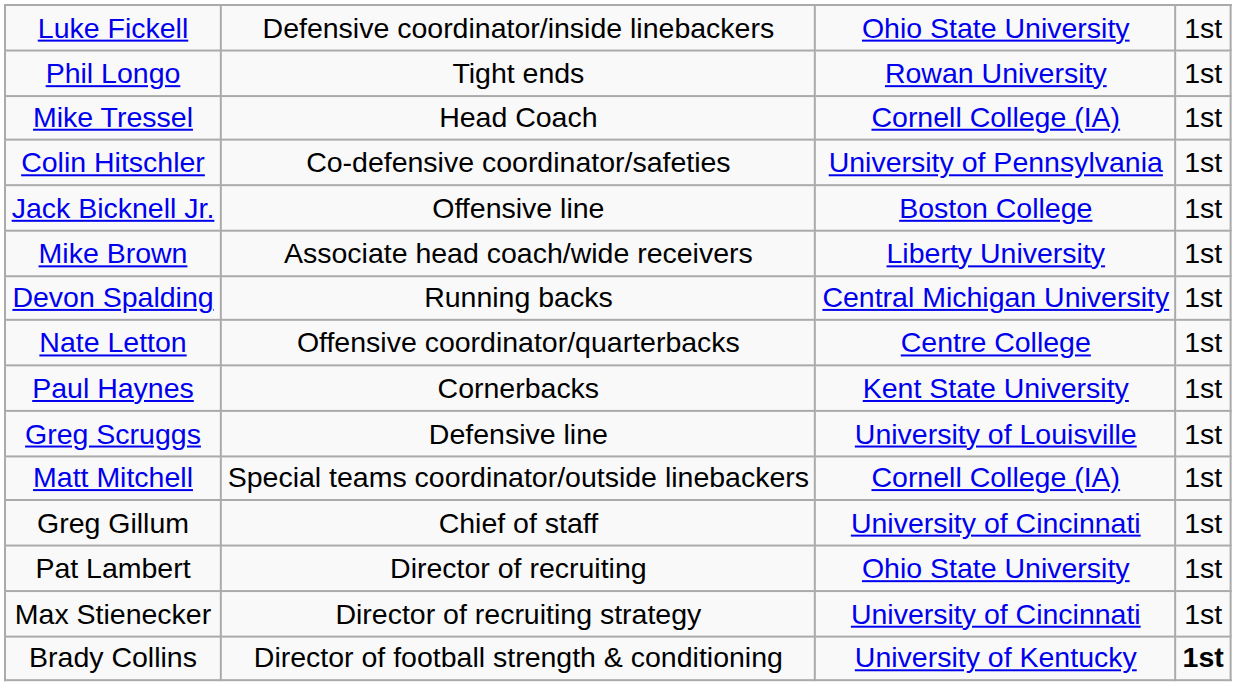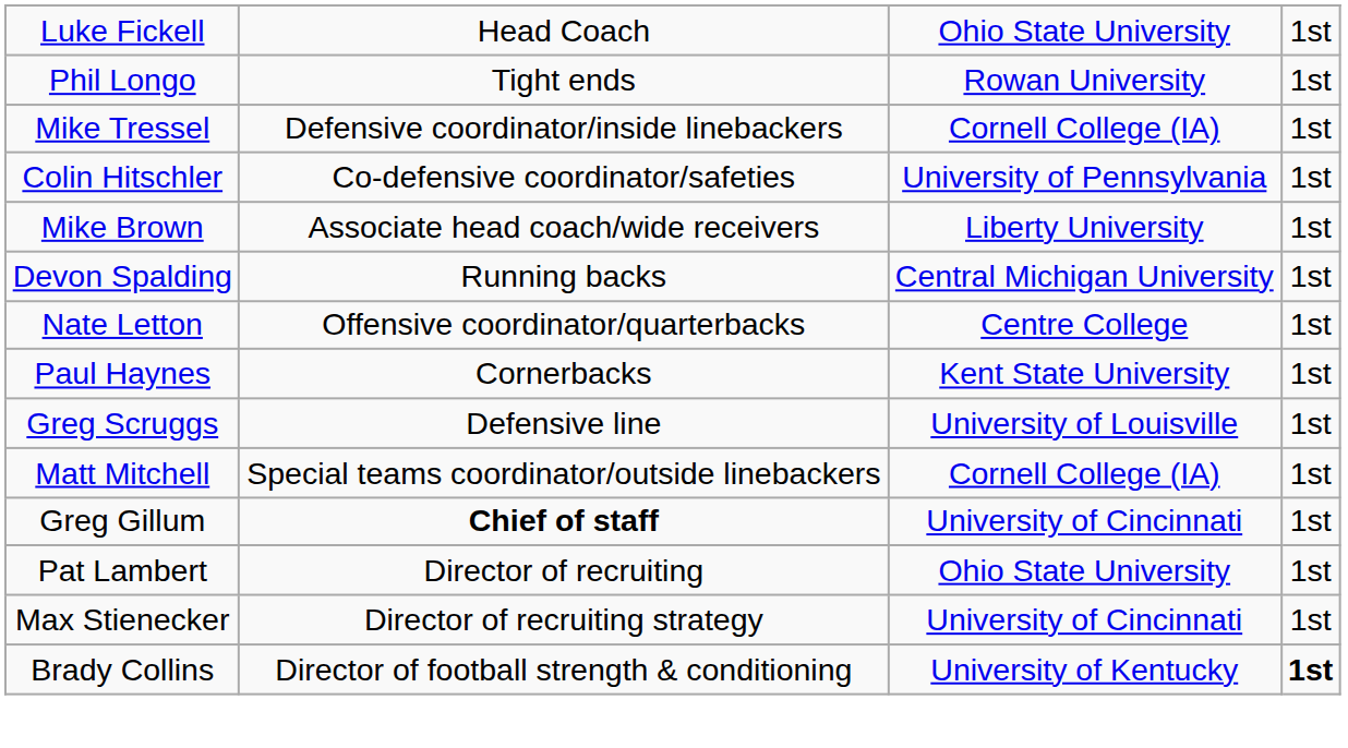Luke Fickell | column 2: Defensive coordinator/inside linebackers -> Head Coach
Mike Tressel | column 2: Head Coach -> Defensive coordinator/inside linebackers
- row: Jack Bicknell Jr. | Offensive line | Boston College | 1st
Greg Gillum | column 2: normal -> bold
